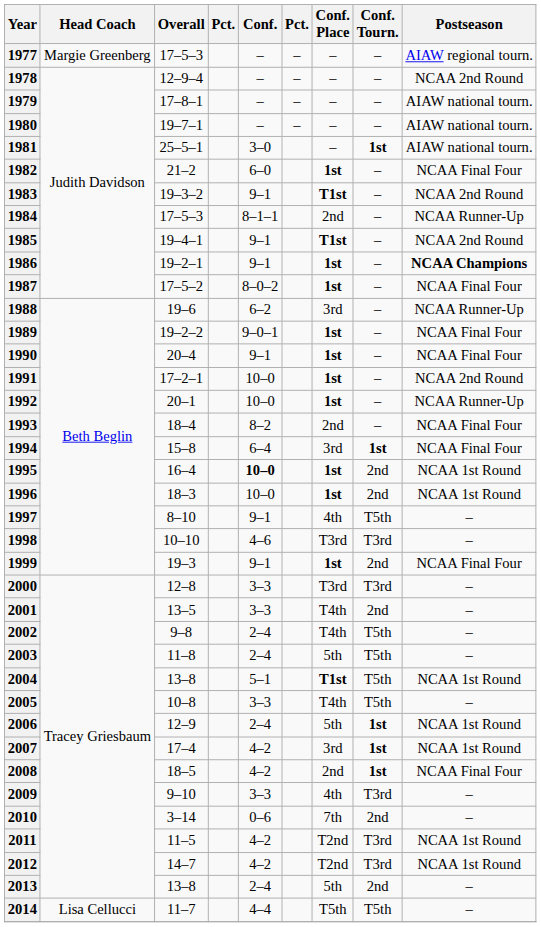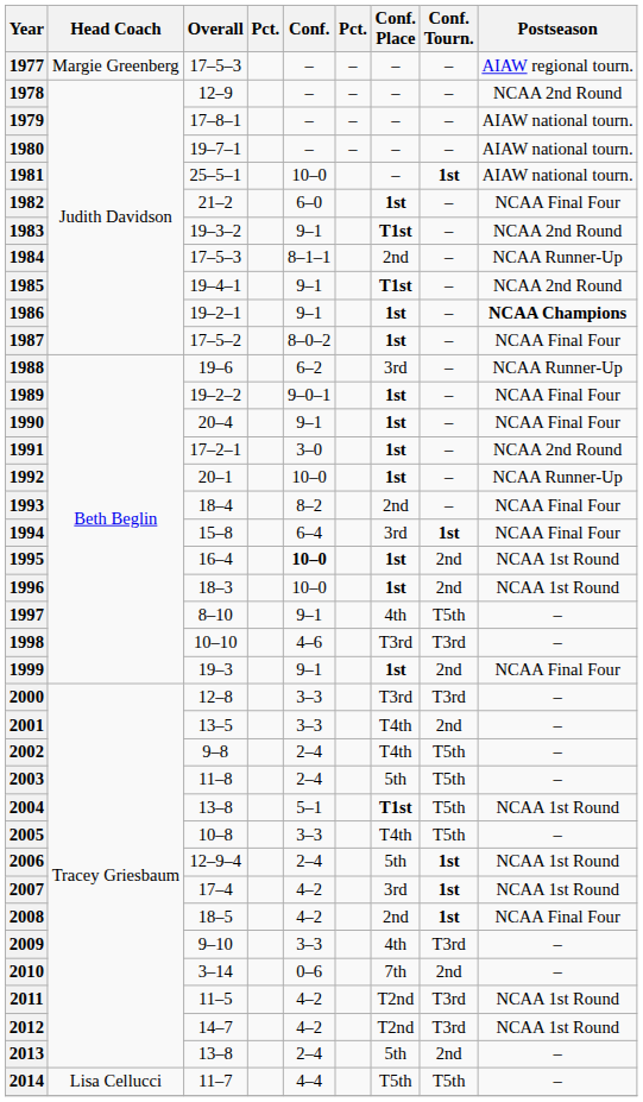1978 | Overall: 12–9–4 -> 12–9
1981 | Conf.: 3–0 -> 10–0
1991 | Conf.: 10–0 -> 3–0
2006 | Overall: 12–9 -> 12–9–4
